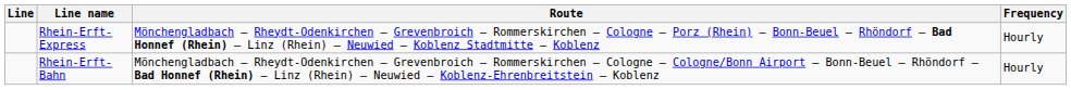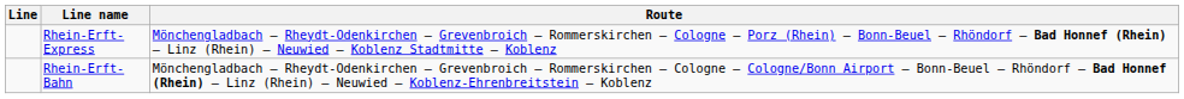- column: Frequency | Hourly | Hourly
